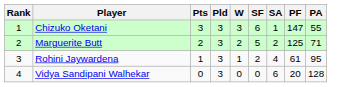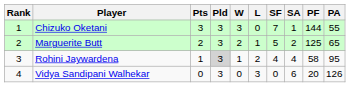+ column: L | 0 | 1 | 2 | 3
Chizuko Oketani | SF: 6 -> 7
Chizuko Oketani | PF: 147 -> 144
Marguerite Butt | PA: 71 -> 65
Rohini Jaywardena | Pld: no background -> lightgrey background
Rohini Jaywardena | SF: 2 -> 4
Rohini Jaywardena | PF: 61 -> 58
Vidya Sandipani Walhekar | PA: 128 -> 126
